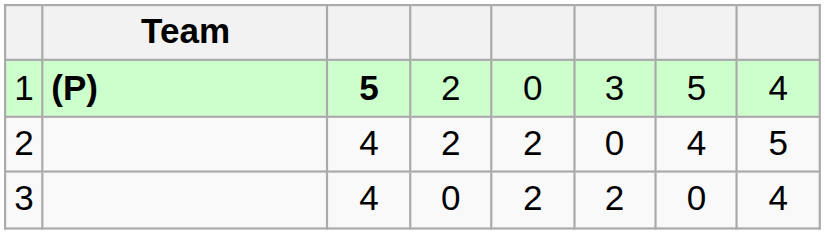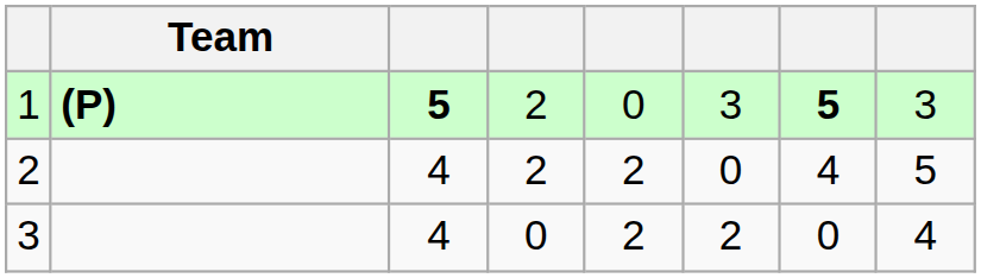1 | column 7: normal -> bold
1 | column 8: 4 -> 3
